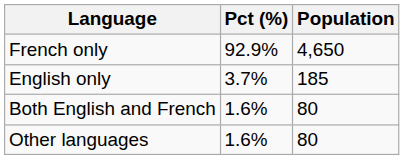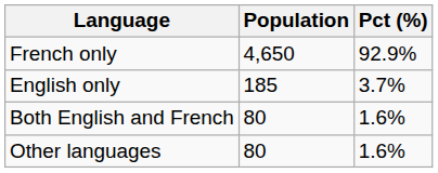columns swapped: Population <-> Pct (%)
